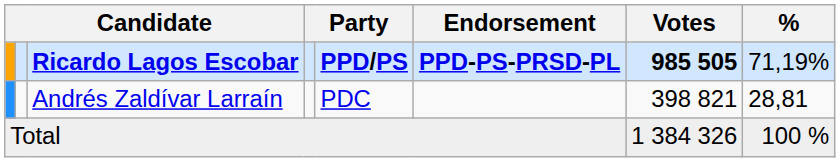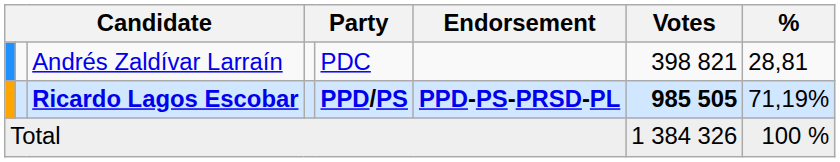rows swapped: Ricardo Lagos Escobar <-> Andrés Zaldívar Larraín
